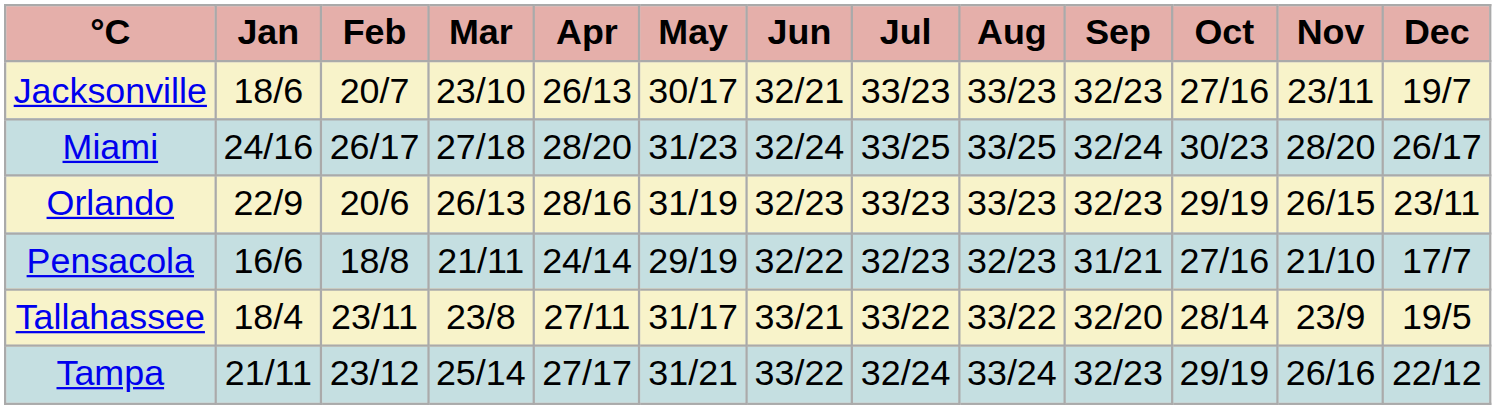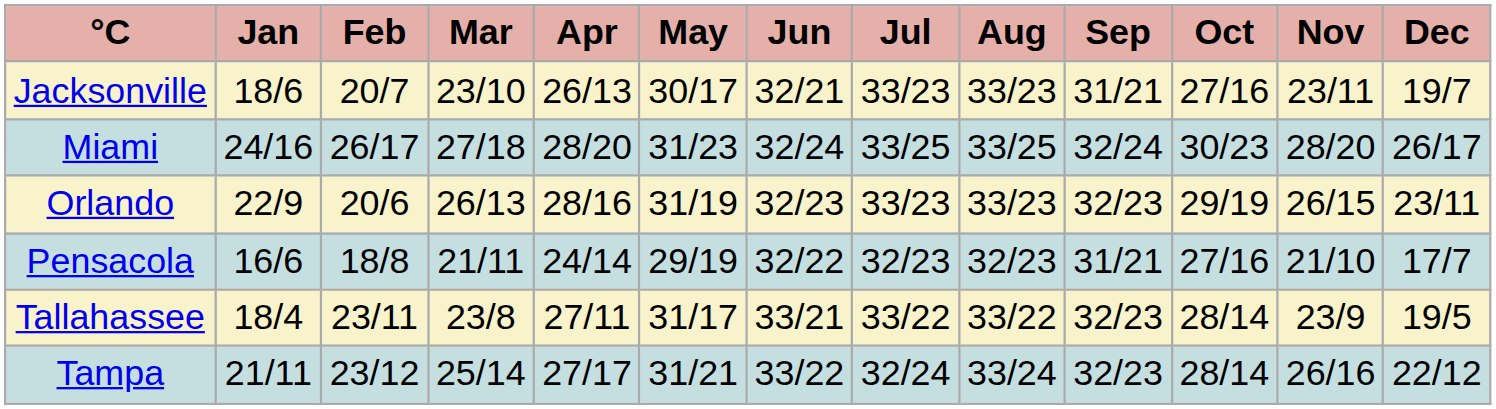Jacksonville | Sep: 32/23 -> 31/21
Tallahassee | Sep: 32/20 -> 32/23
Tampa | Oct: 29/19 -> 28/14
